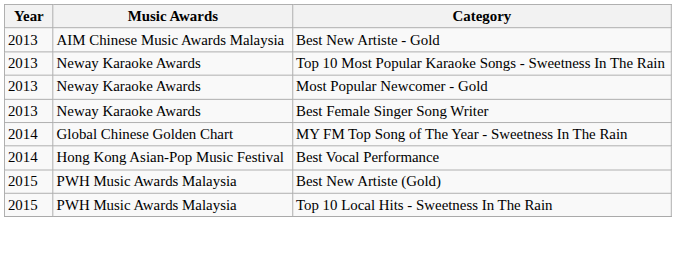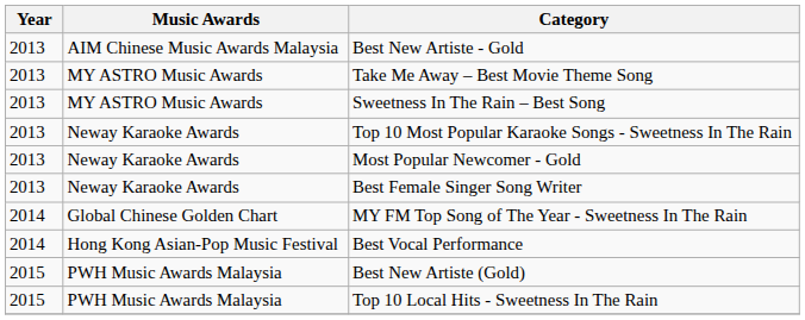+ row: 2013 | MY ASTRO Music Awards | Take Me Away – Best Movie Theme Song
+ row: 2013 | MY ASTRO Music Awards | Sweetness In The Rain – Best Song
